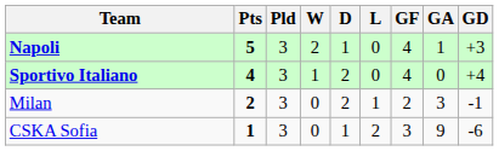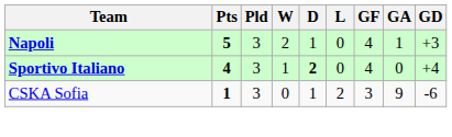Sportivo Italiano | D: normal -> bold
- row: Milan | 2 | 3 | 0 | 2 | 1 | 2 | 3 | -1
